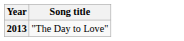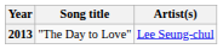+ column: Artist(s) | Lee Seung-chul
